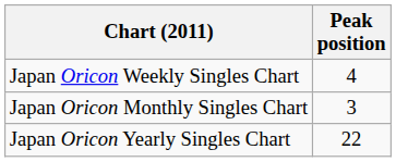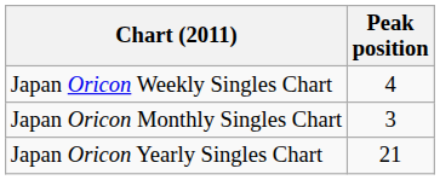Japan Oricon Yearly Singles Chart | Peak position: 22 -> 21
